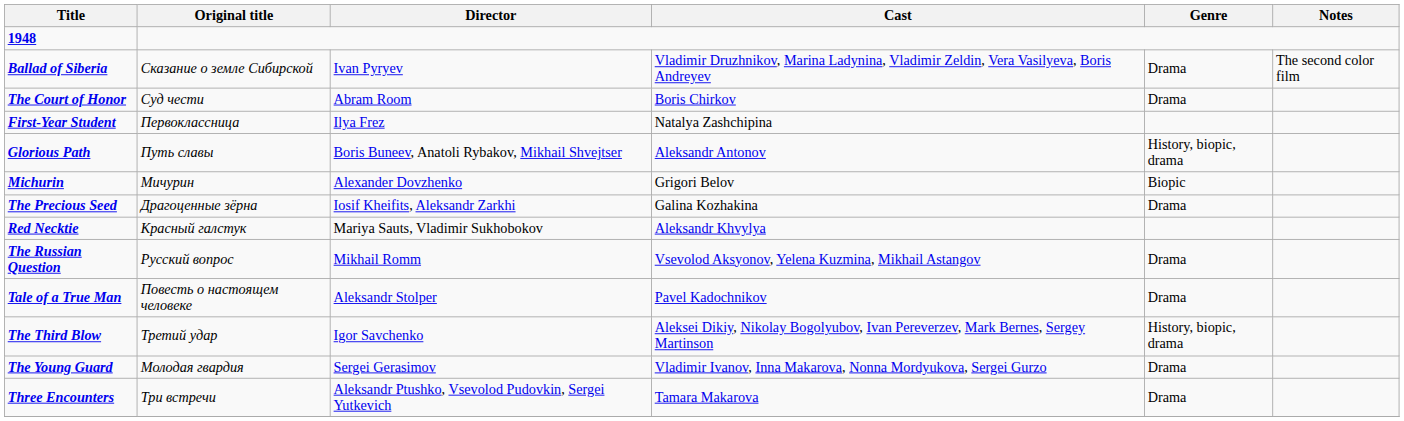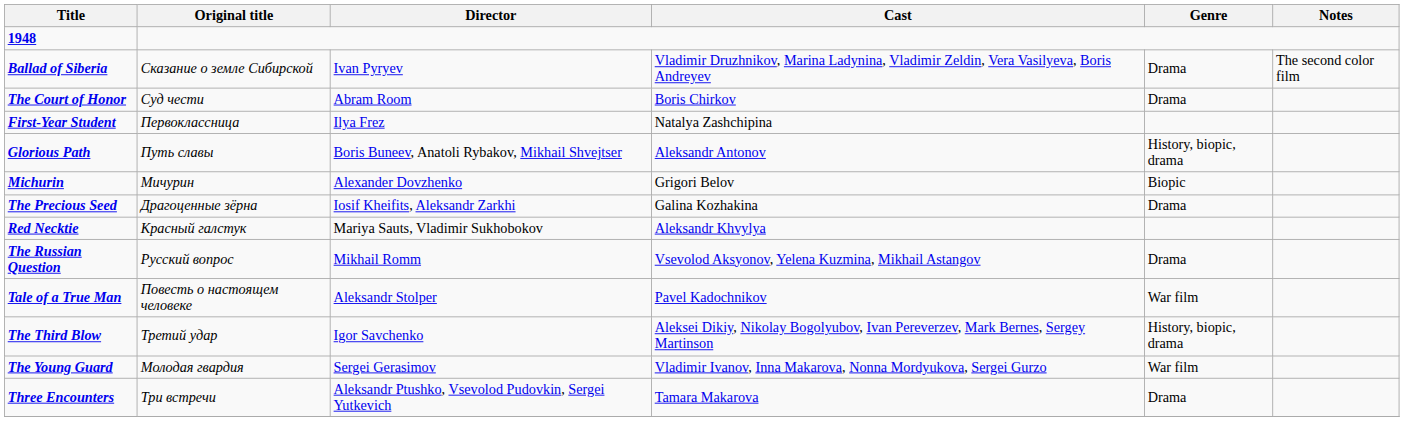Tale of a True Man | Genre: Drama -> War film
The Young Guard | Genre: Drama -> War film
